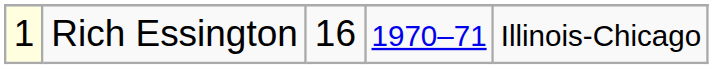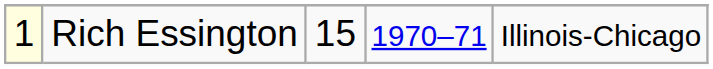Rich Essington | column 3: 16 -> 15
